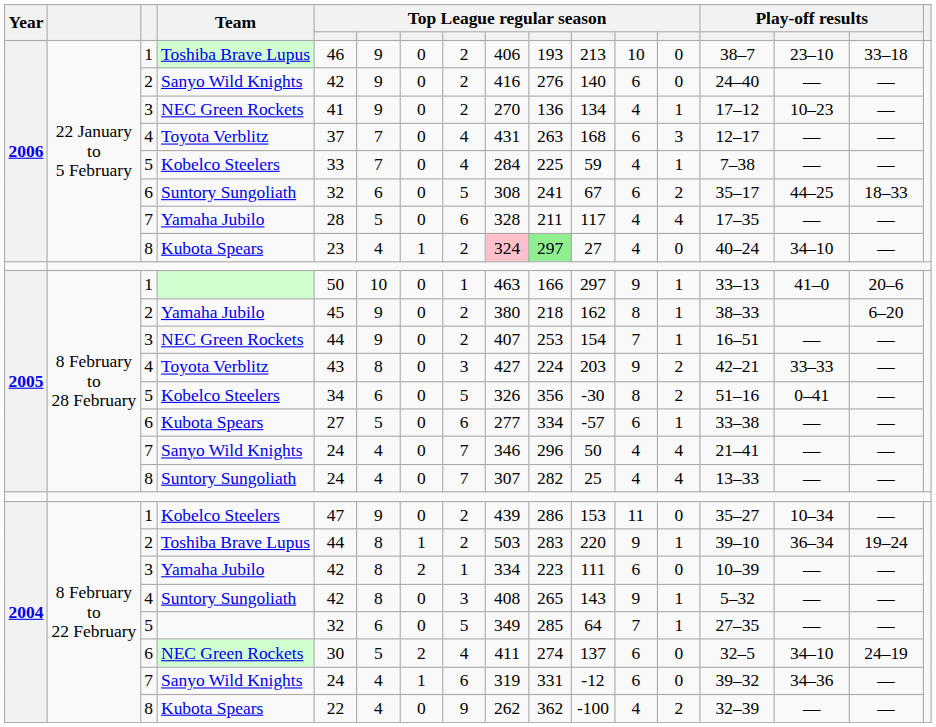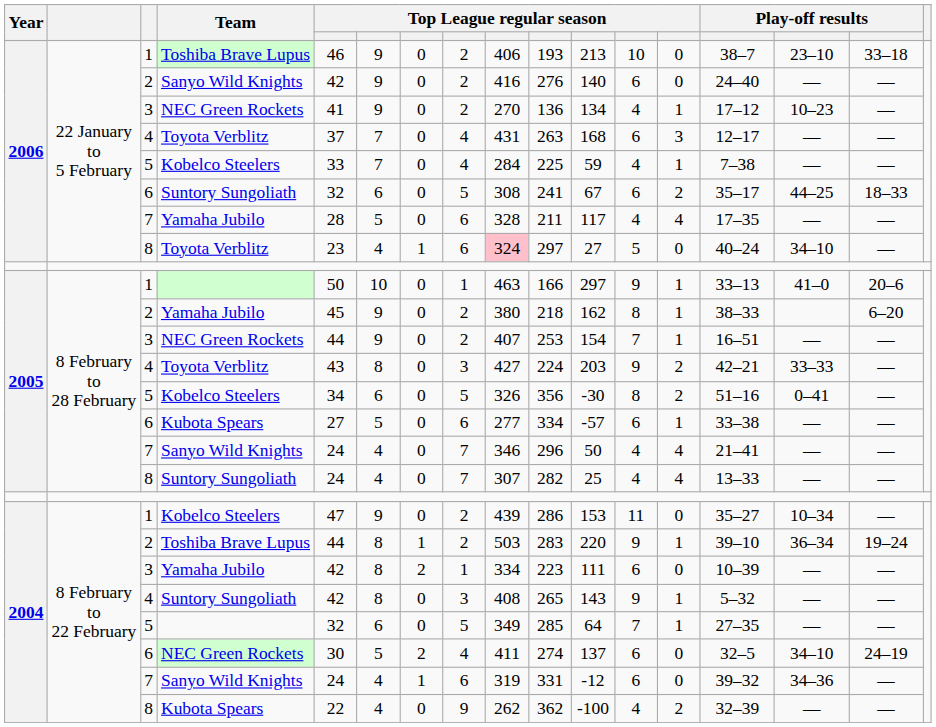2006 / 8 | Team: Kubota Spears -> Toyota Verblitz
2006 / 8 | column 8: 2 -> 6
2006 / 8 | column 10: lightgreen background -> no background
2006 / 8 | column 12: 4 -> 5
